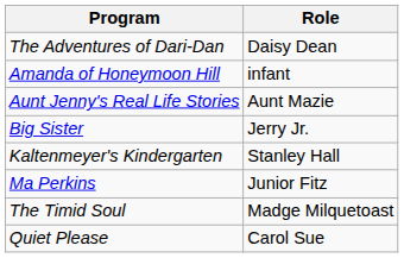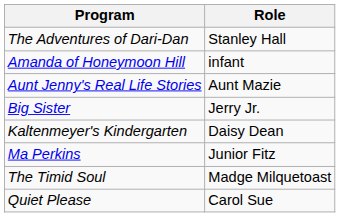The Adventures of Dari-Dan | Role: Daisy Dean -> Stanley Hall
Kaltenmeyer's Kindergarten | Role: Stanley Hall -> Daisy Dean
